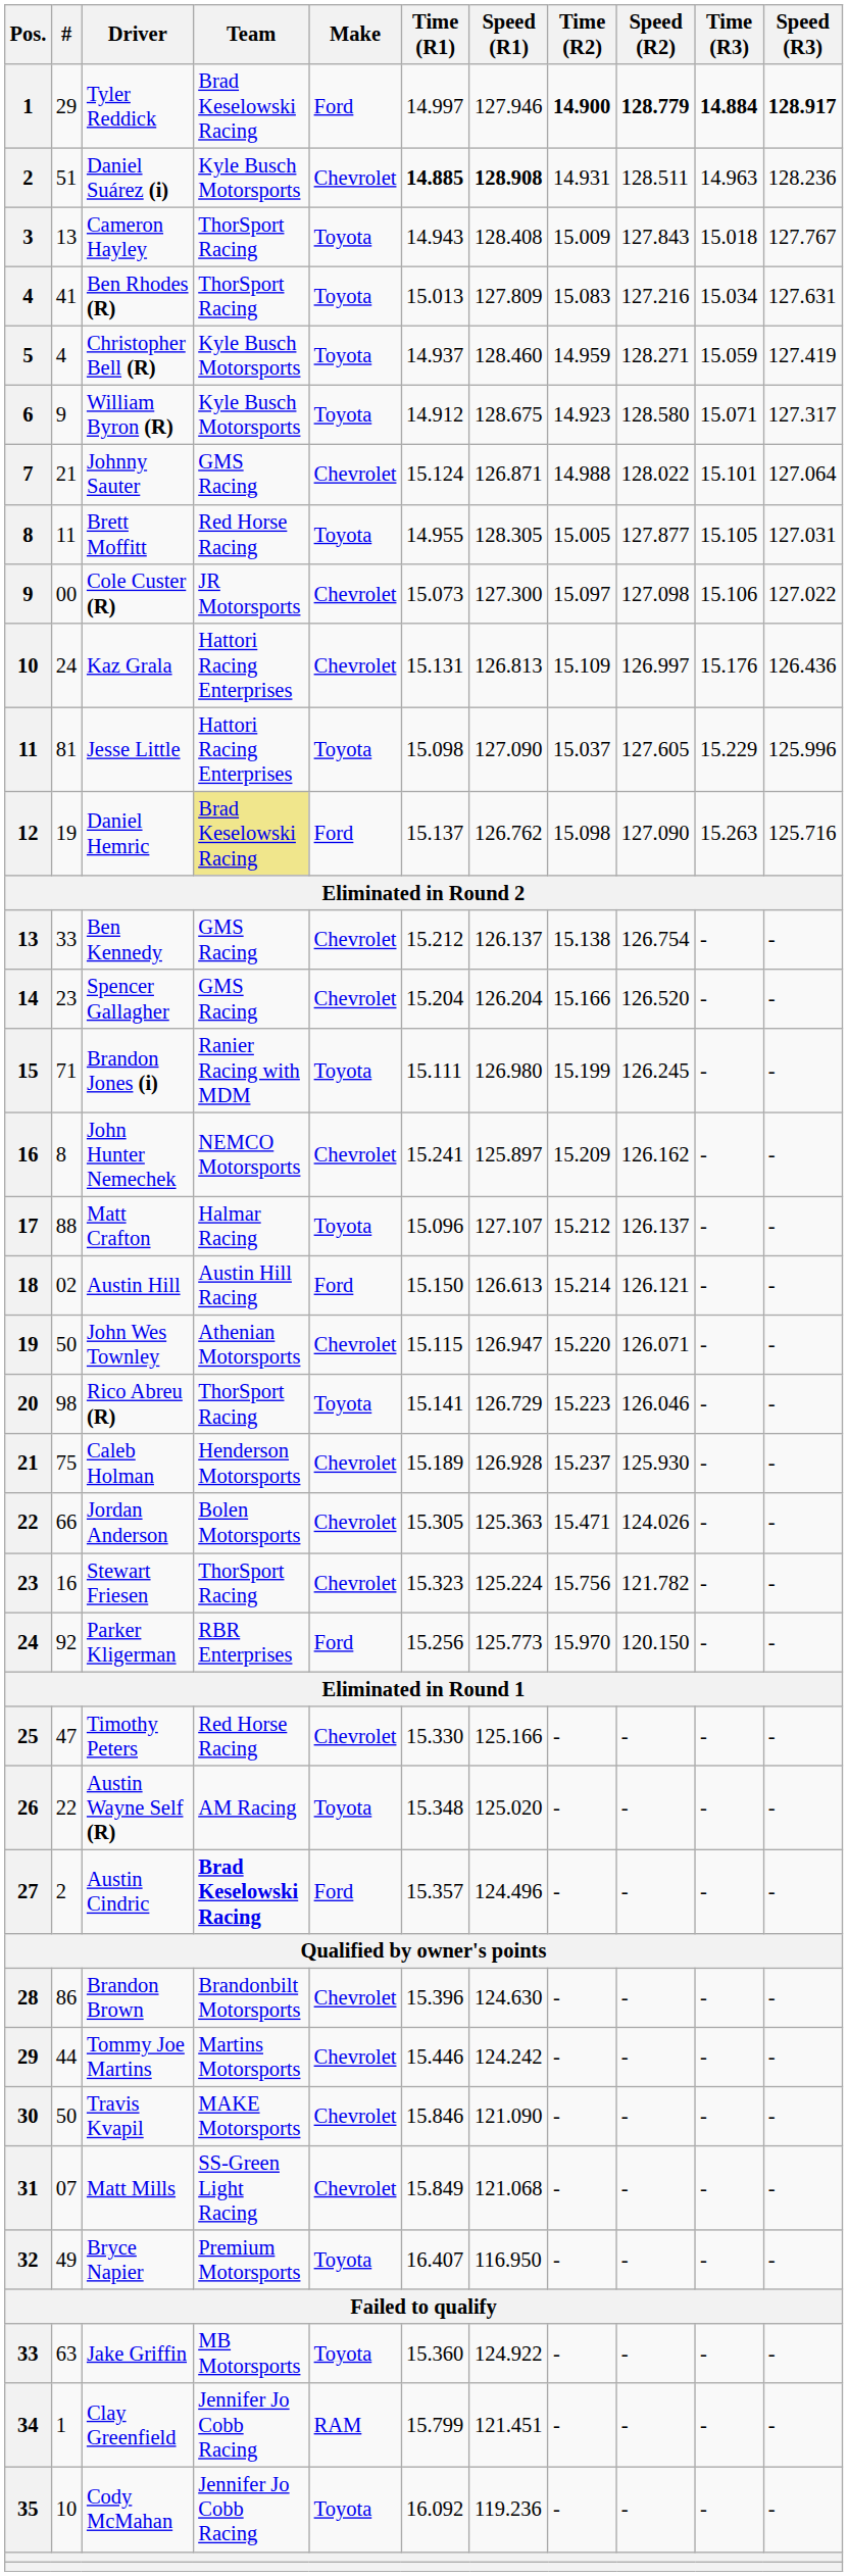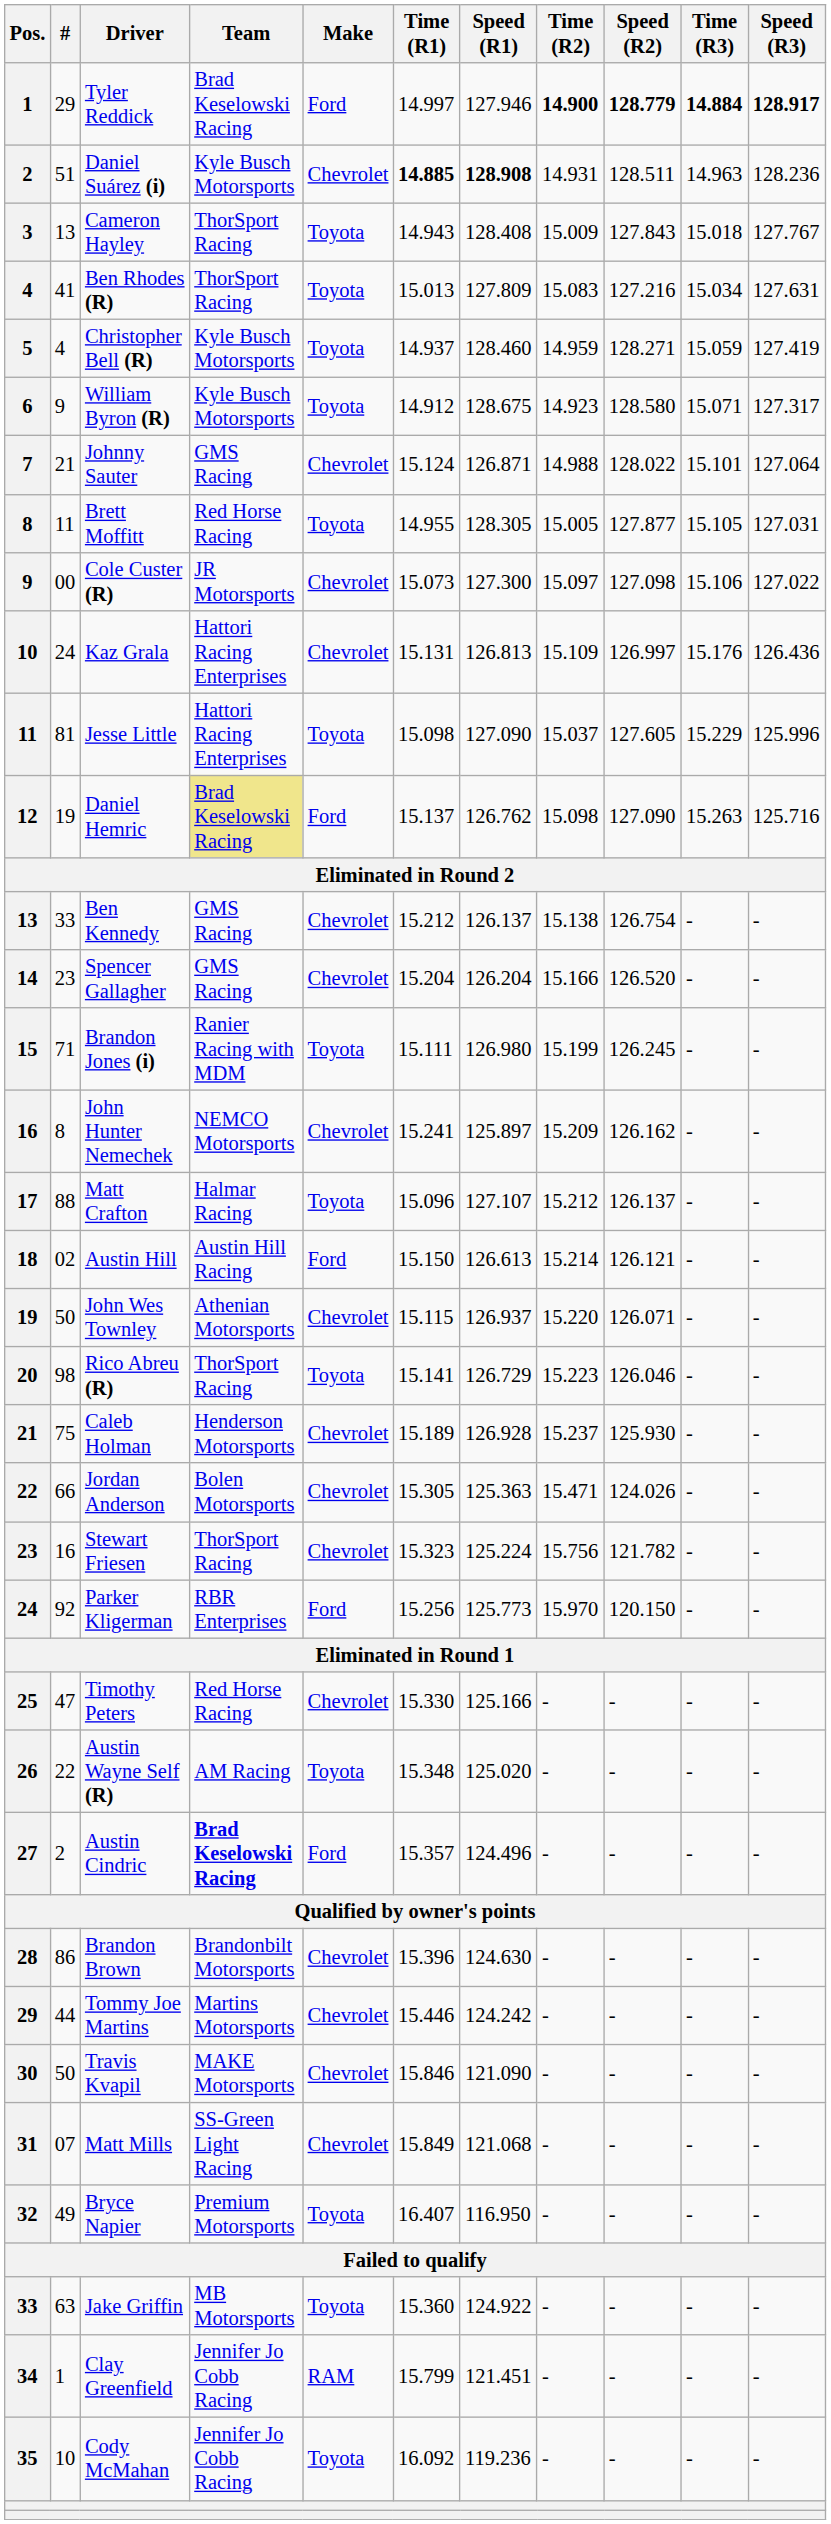John Wes Townley | Speed (R1): 126.947 -> 126.937
